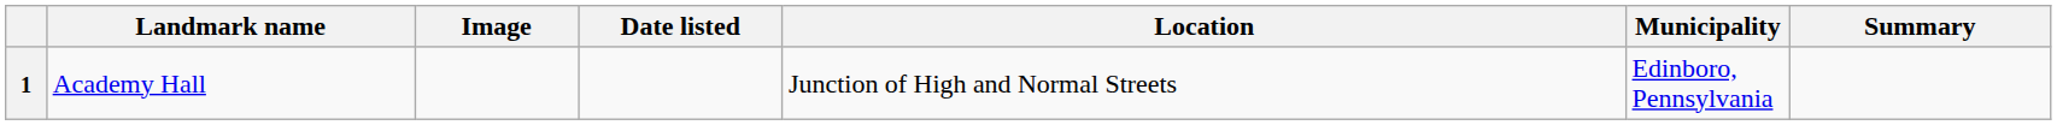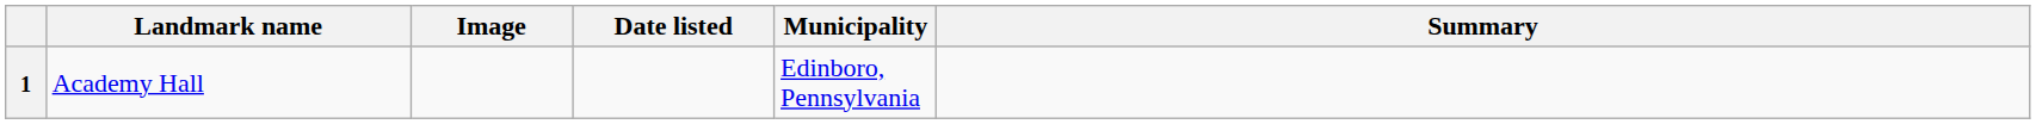- column: Location | Junction of High and Normal Streets
